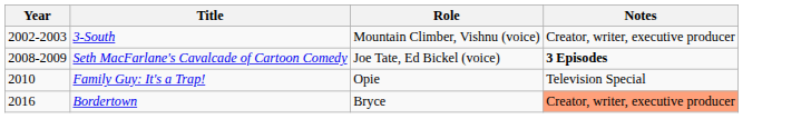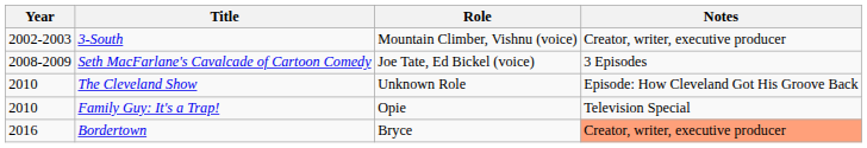Seth MacFarlane's Cavalcade of Cartoon Comedy | Notes: bold -> normal
+ row: 2010 | The Cleveland Show | Unknown Role | Episode: How Cleveland Got His Groove Back
